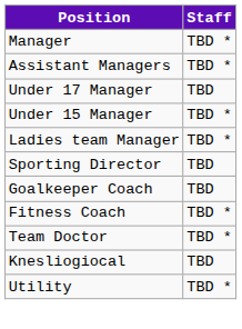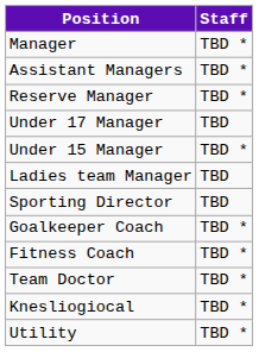+ row: Reserve Manager | TBD *
Ladies team Manager | Staff: TBD * -> TBD
Goalkeeper Coach | Staff: TBD -> TBD *
Knesliogiocal | Staff: TBD -> TBD *
